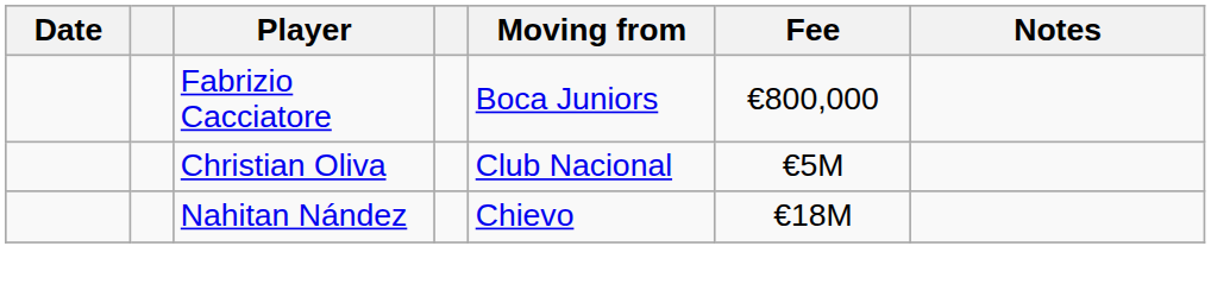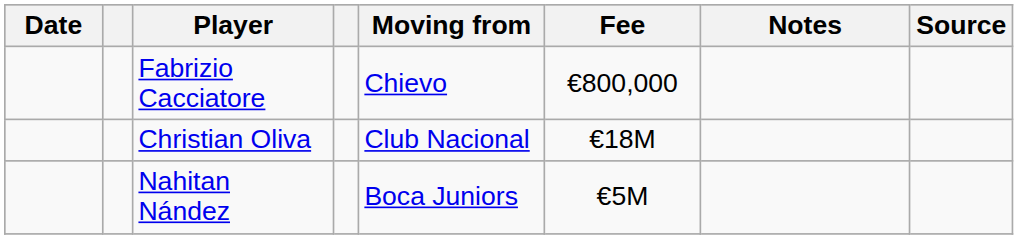+ column: Source
Fabrizio Cacciatore | Moving from: Boca Juniors -> Chievo
Christian Oliva | Fee: €5M -> €18M
Nahitan Nández | Moving from: Chievo -> Boca Juniors
Nahitan Nández | Fee: €18M -> €5M
